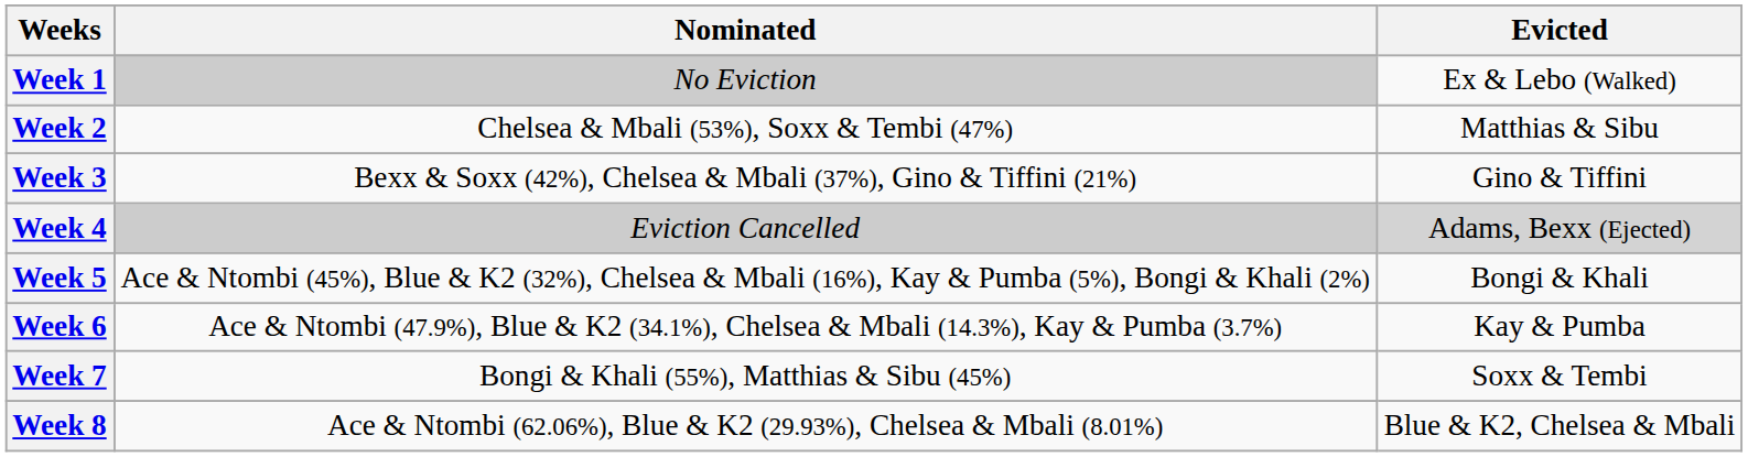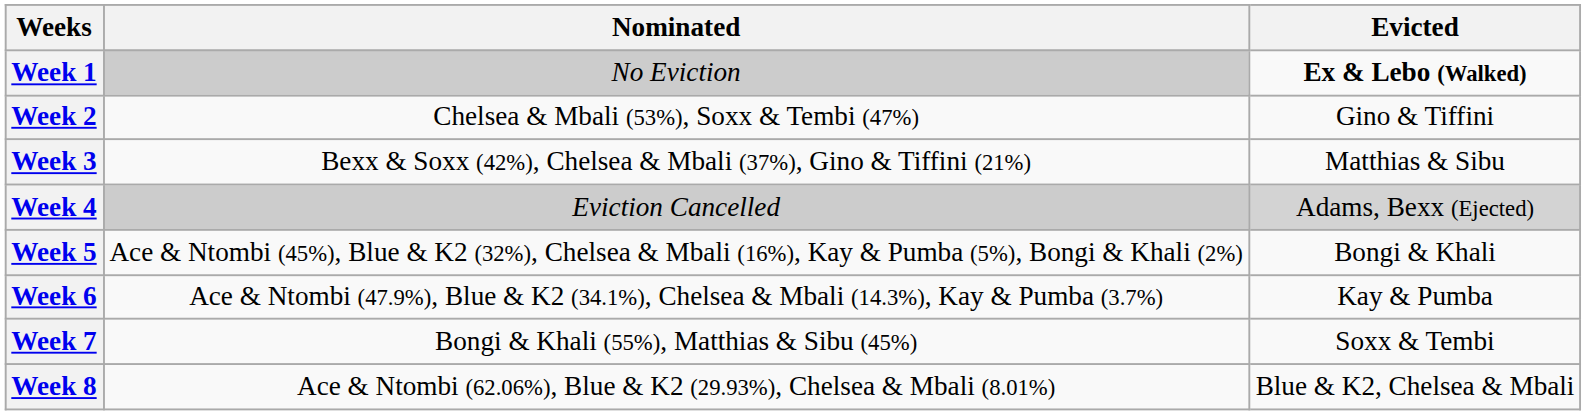Week 1 | Evicted: normal -> bold
Week 2 | Evicted: Matthias & Sibu -> Gino & Tiffini
Week 3 | Evicted: Gino & Tiffini -> Matthias & Sibu
